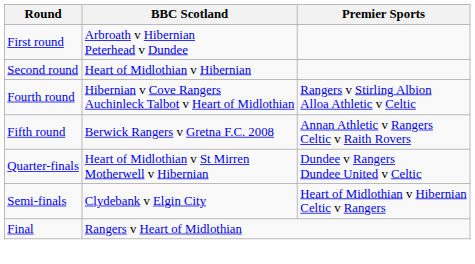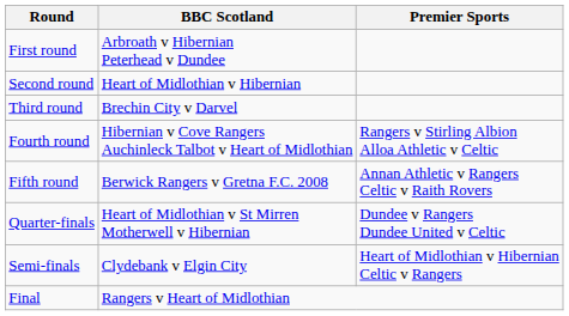+ row: Third round | Brechin City v Darvel
